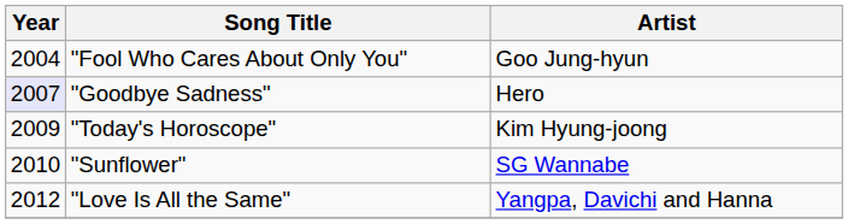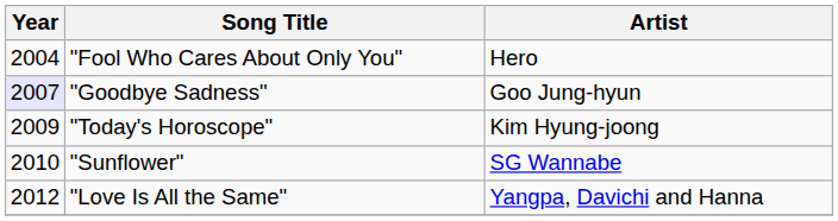"Fool Who Cares About Only You" | Artist: Goo Jung-hyun -> Hero
"Goodbye Sadness" | Artist: Hero -> Goo Jung-hyun
